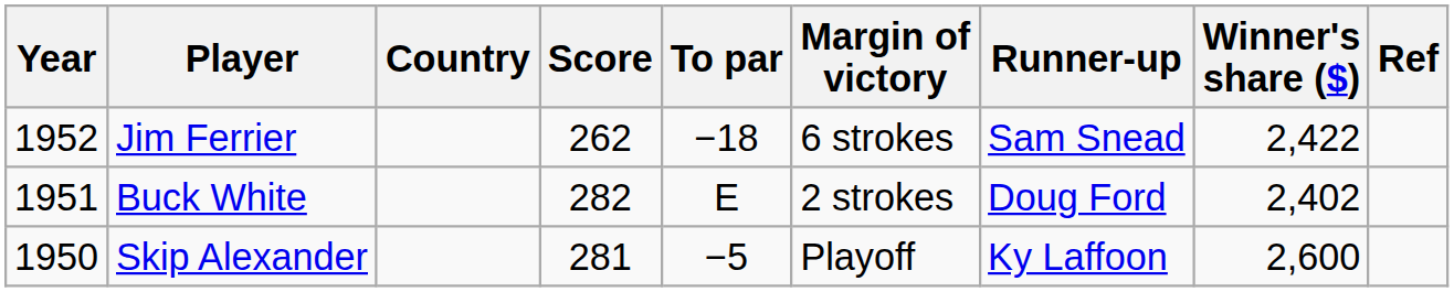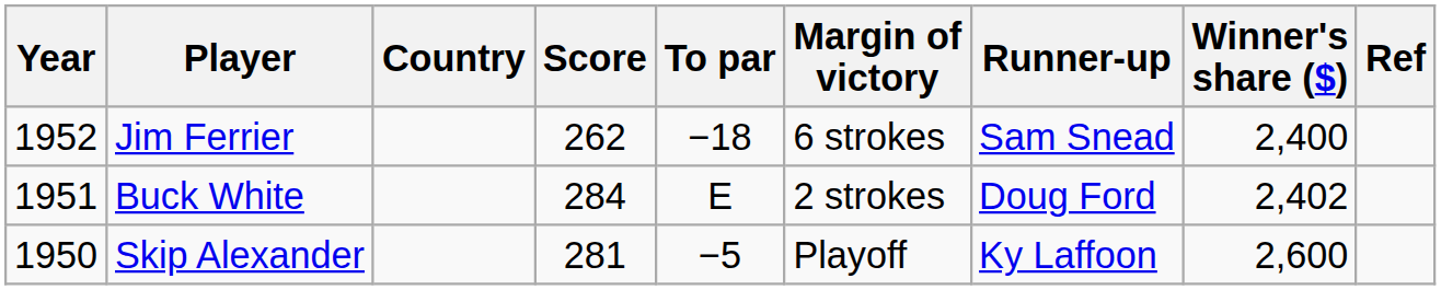Jim Ferrier | Winner's share ($): 2,422 -> 2,400
Buck White | Score: 282 -> 284
